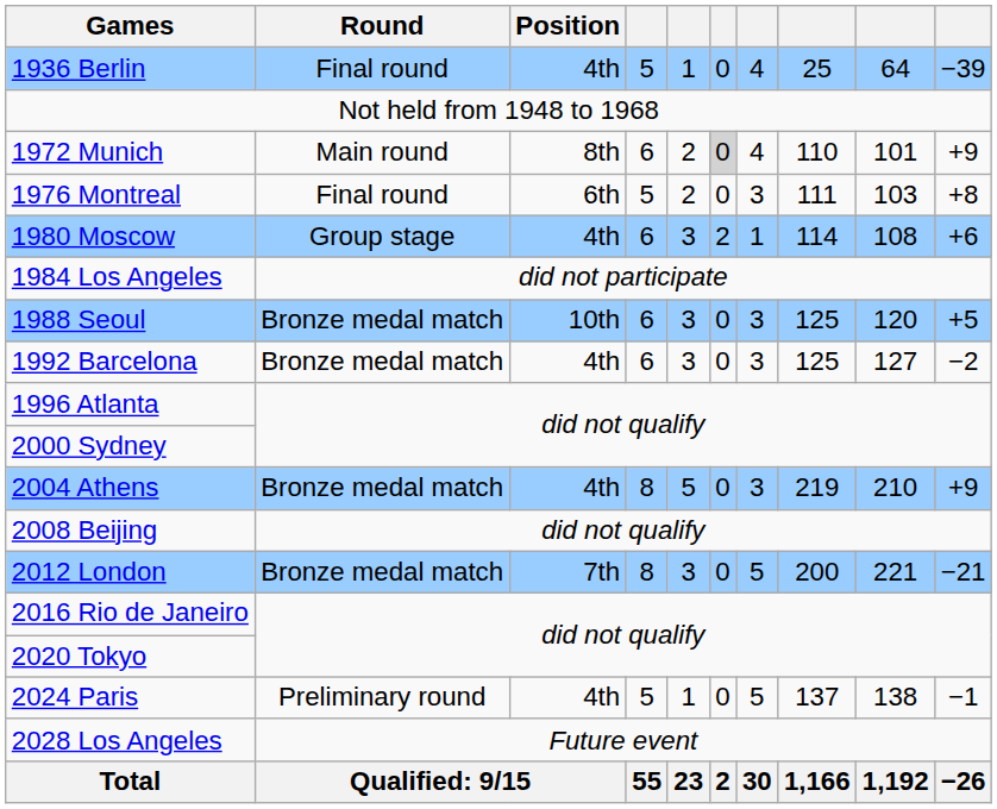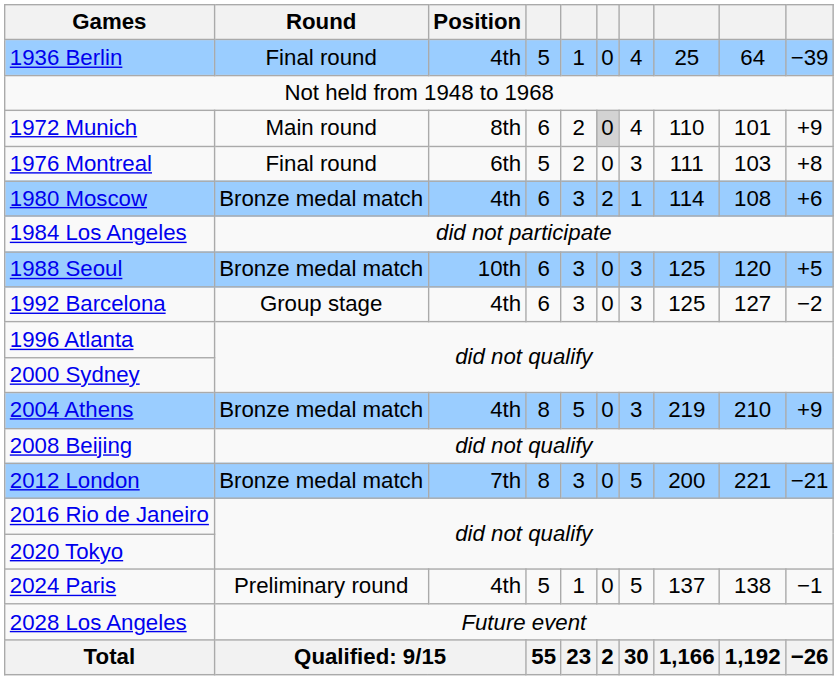1980 Moscow | Round: Group stage -> Bronze medal match
1992 Barcelona | Round: Bronze medal match -> Group stage
